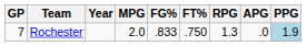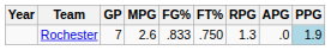columns swapped: Year <-> GP
Rochester | MPG: 2.0 -> 2.6
